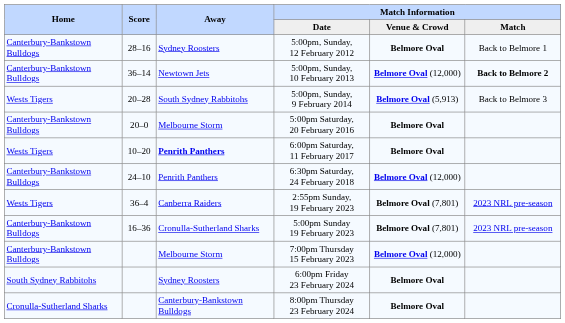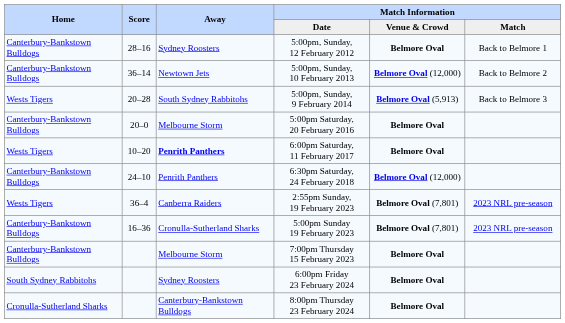5:00pm, Sunday, 10 February 2013 | Match Information / Match: bold -> normal
7:00pm Thursday 15 February 2023 | Match Information / Venue & Crowd: Belmore Oval (12,000) -> Belmore Oval
